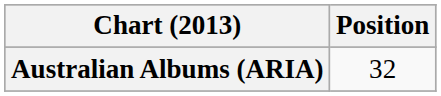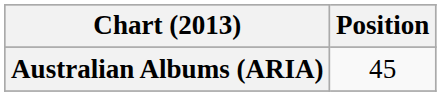Australian Albums (ARIA) | Position: 32 -> 45
